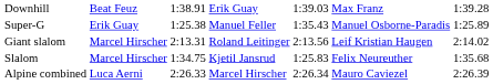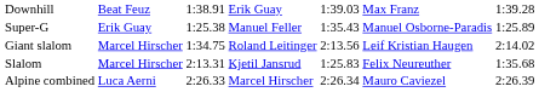Giant slalom | column 3: 2:13.31 -> 1:34.75
Slalom | column 3: 1:34.75 -> 2:13.31
